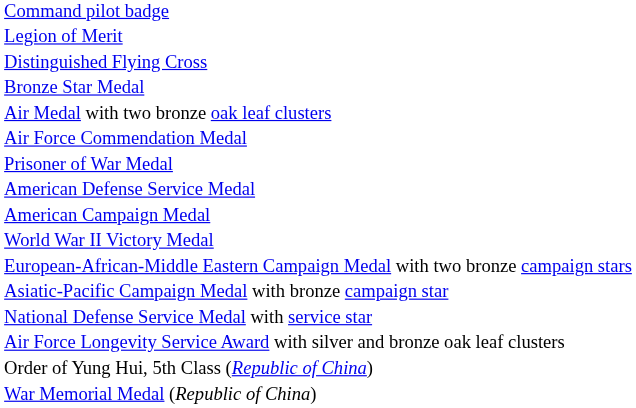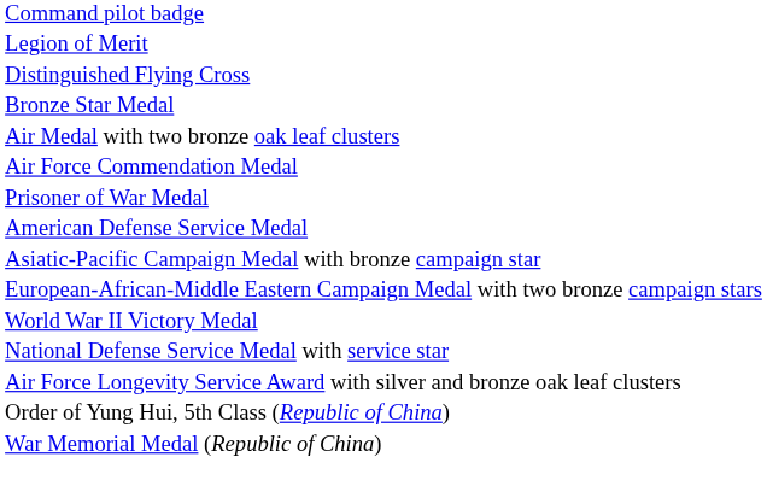- row: American Campaign Medal
rows swapped: Asiatic-Pacific Campaign Medal with bronze campaign star <-> World War II Victory Medal
